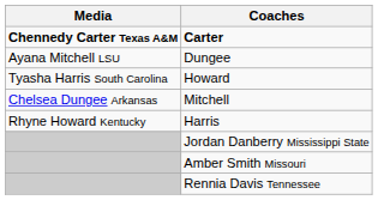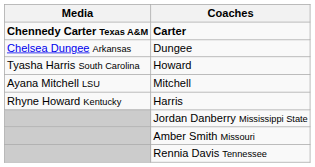Dungee | Media: Ayana Mitchell LSU -> Chelsea Dungee Arkansas
Mitchell | Media: Chelsea Dungee Arkansas -> Ayana Mitchell LSU
